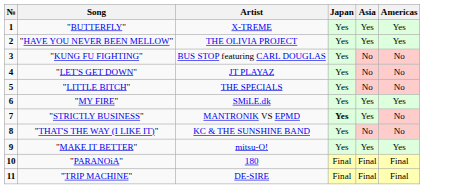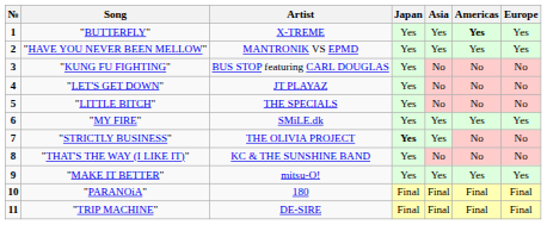+ column: Europe | Yes | Yes | No | No | No | Yes | No | No | Yes | Final | Final
"BUTTERFLY" | Americas: normal -> bold
"HAVE YOU NEVER BEEN MELLOW" | Artist: THE OLIVIA PROJECT -> MANTRONIK VS EPMD
"STRICTLY BUSINESS" | Artist: MANTRONIK VS EPMD -> THE OLIVIA PROJECT
